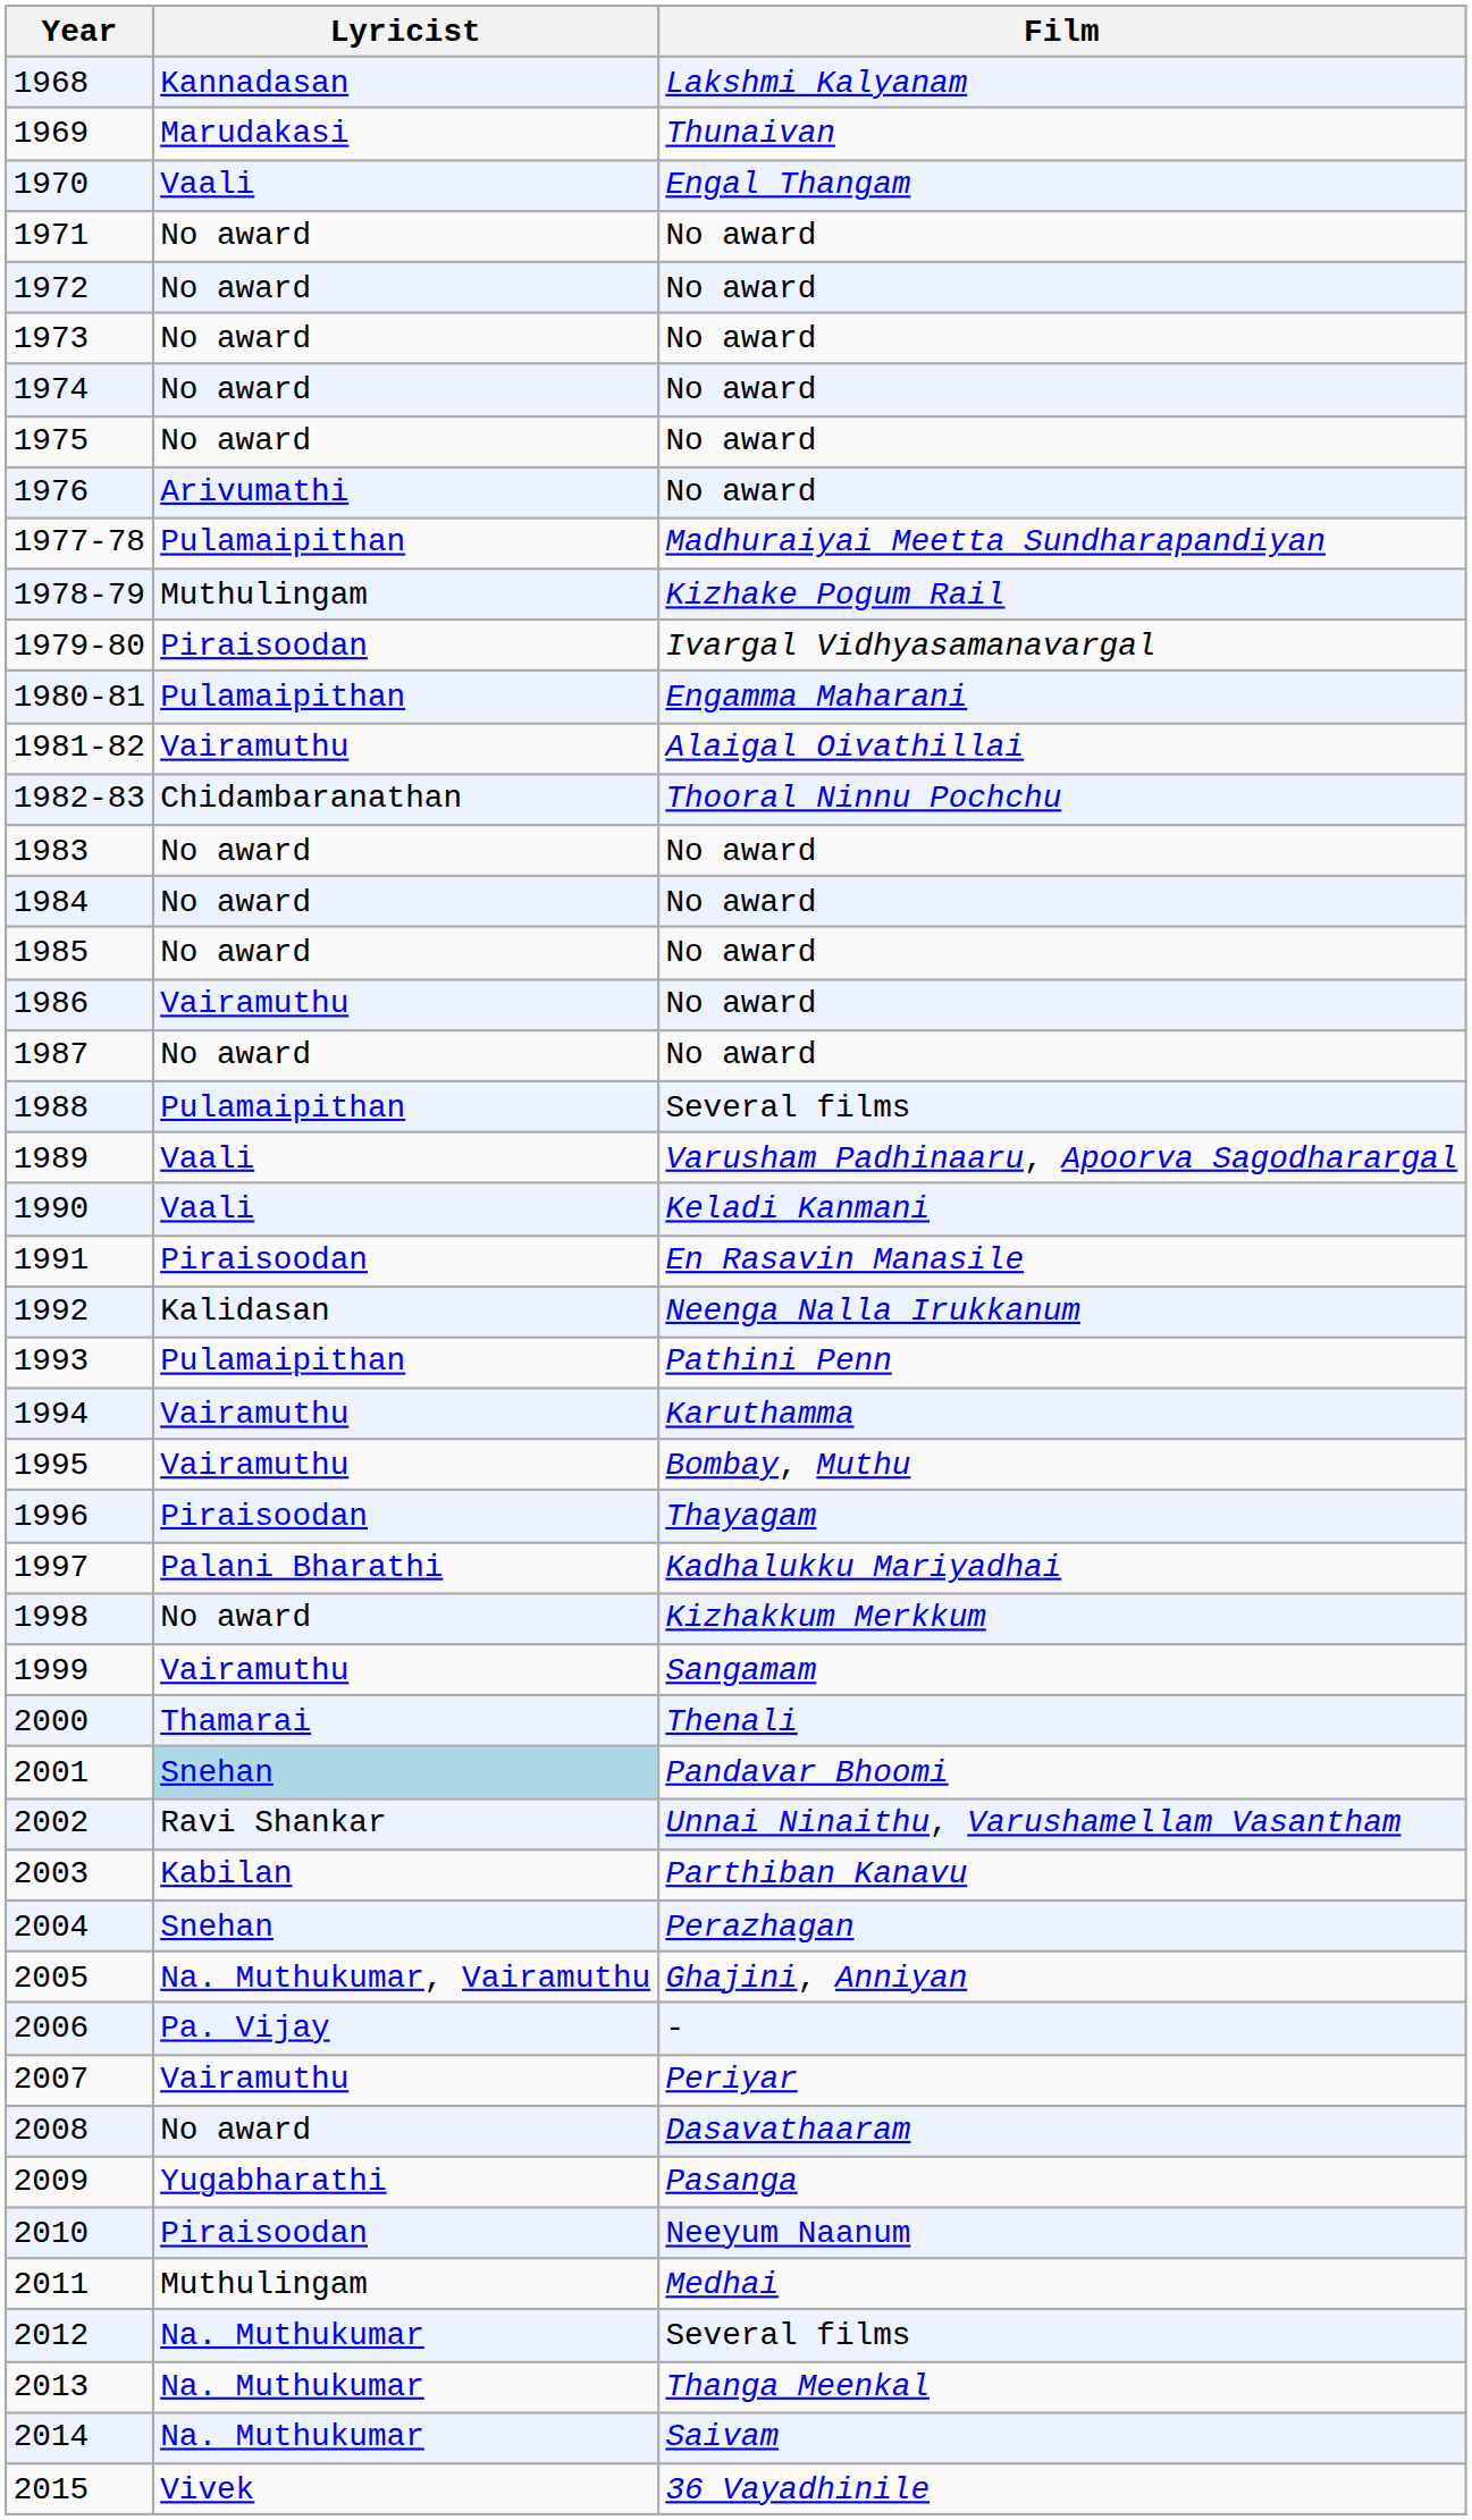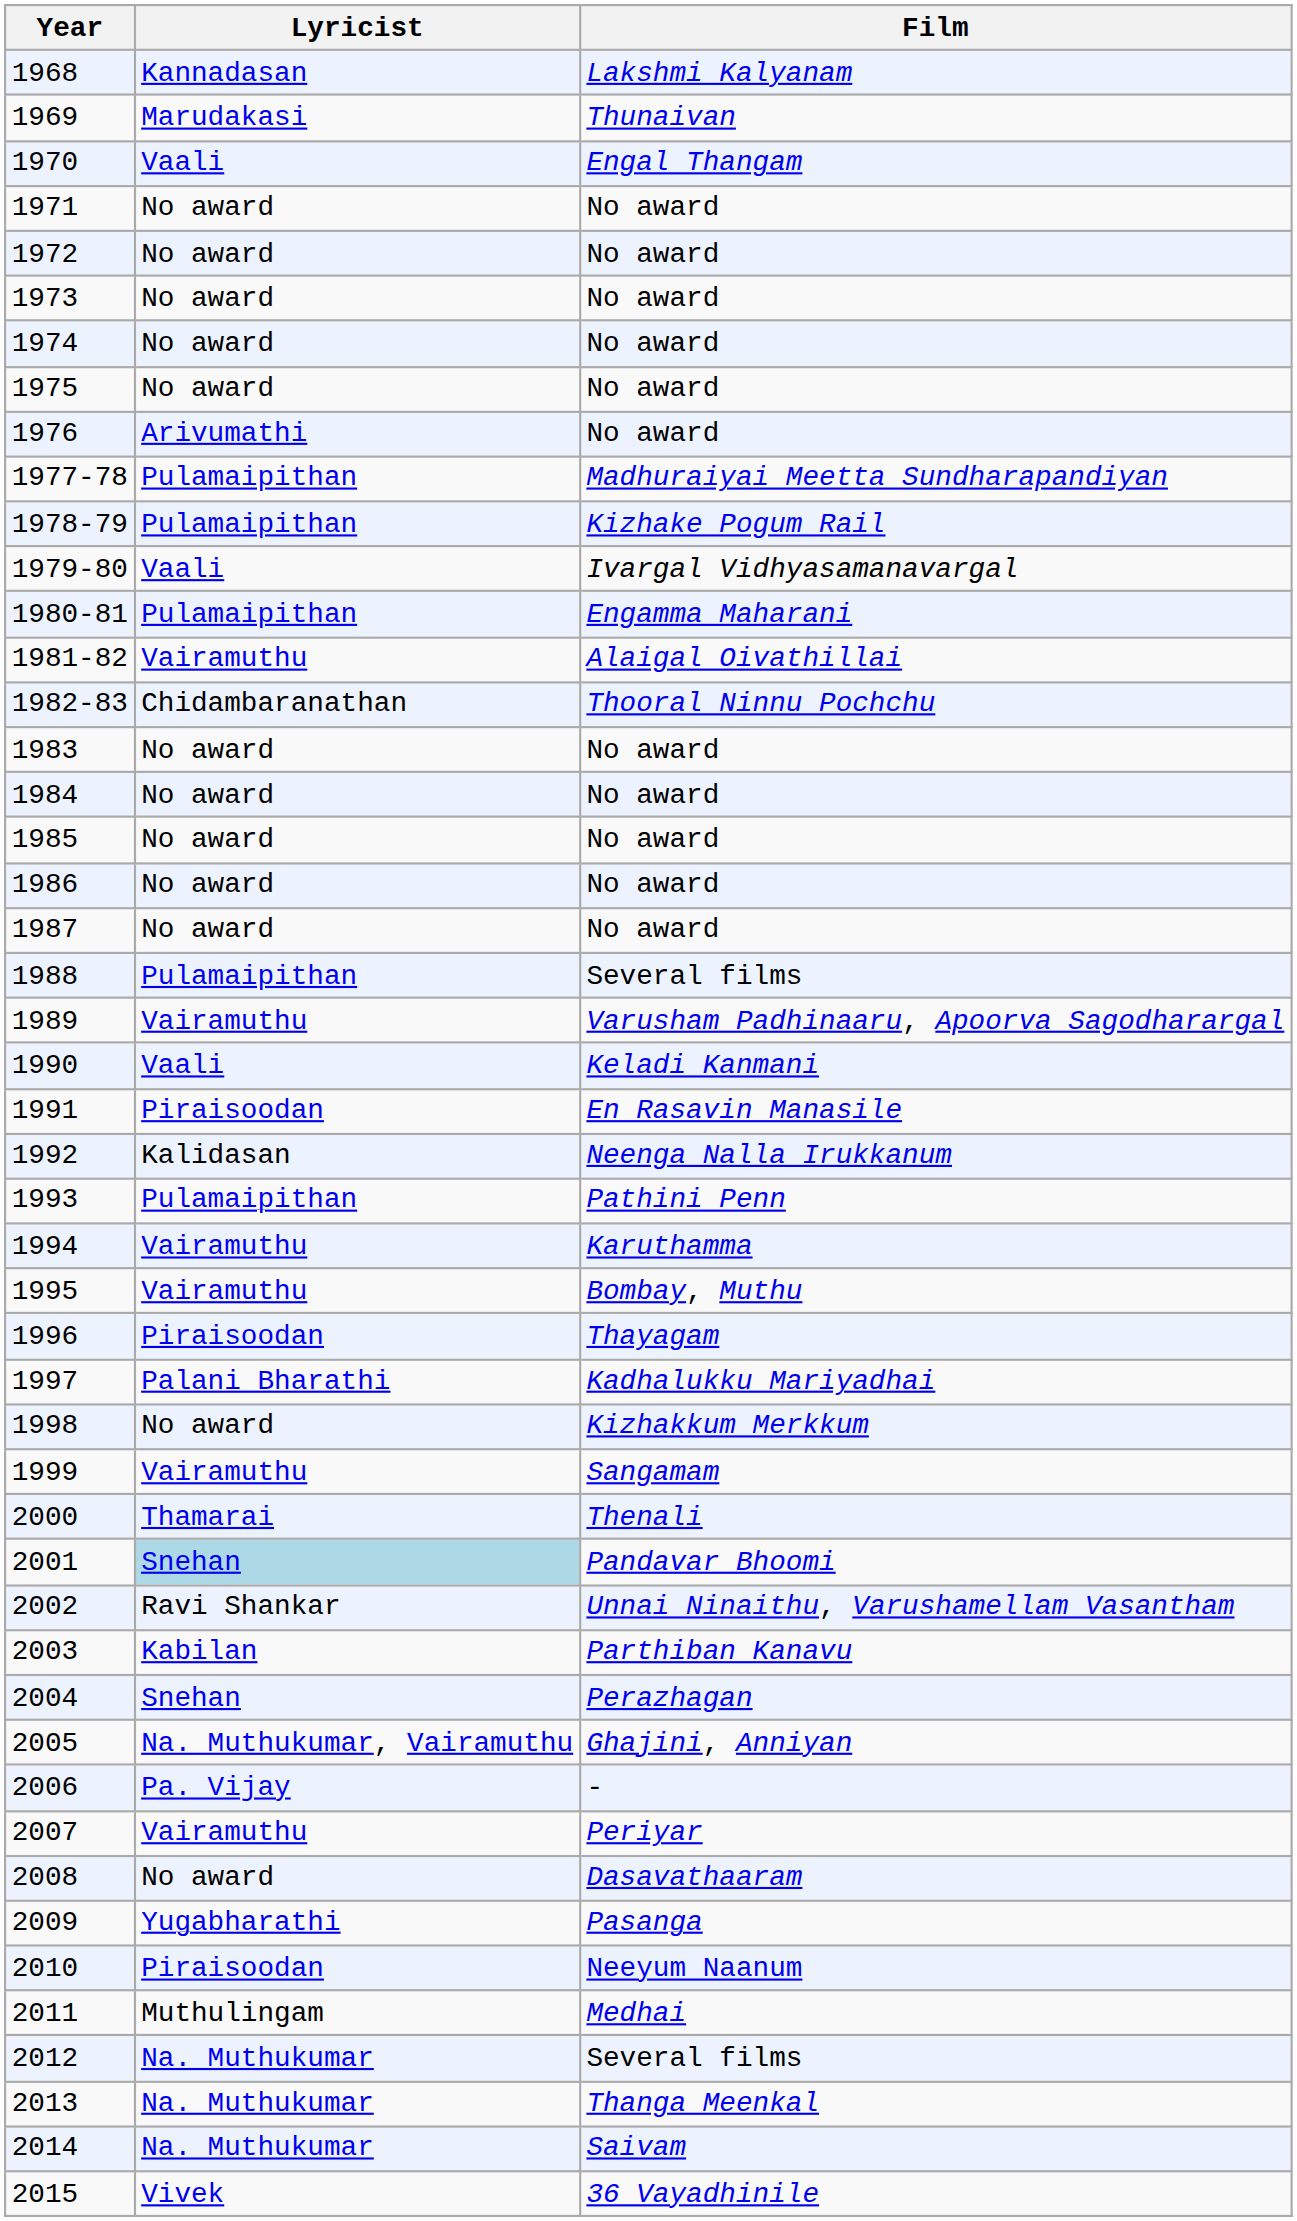1978-79 | Lyricist: Muthulingam -> Pulamaipithan
1979-80 | Lyricist: Piraisoodan -> Vaali
1986 | Lyricist: Vairamuthu -> No award
1989 | Lyricist: Vaali -> Vairamuthu
